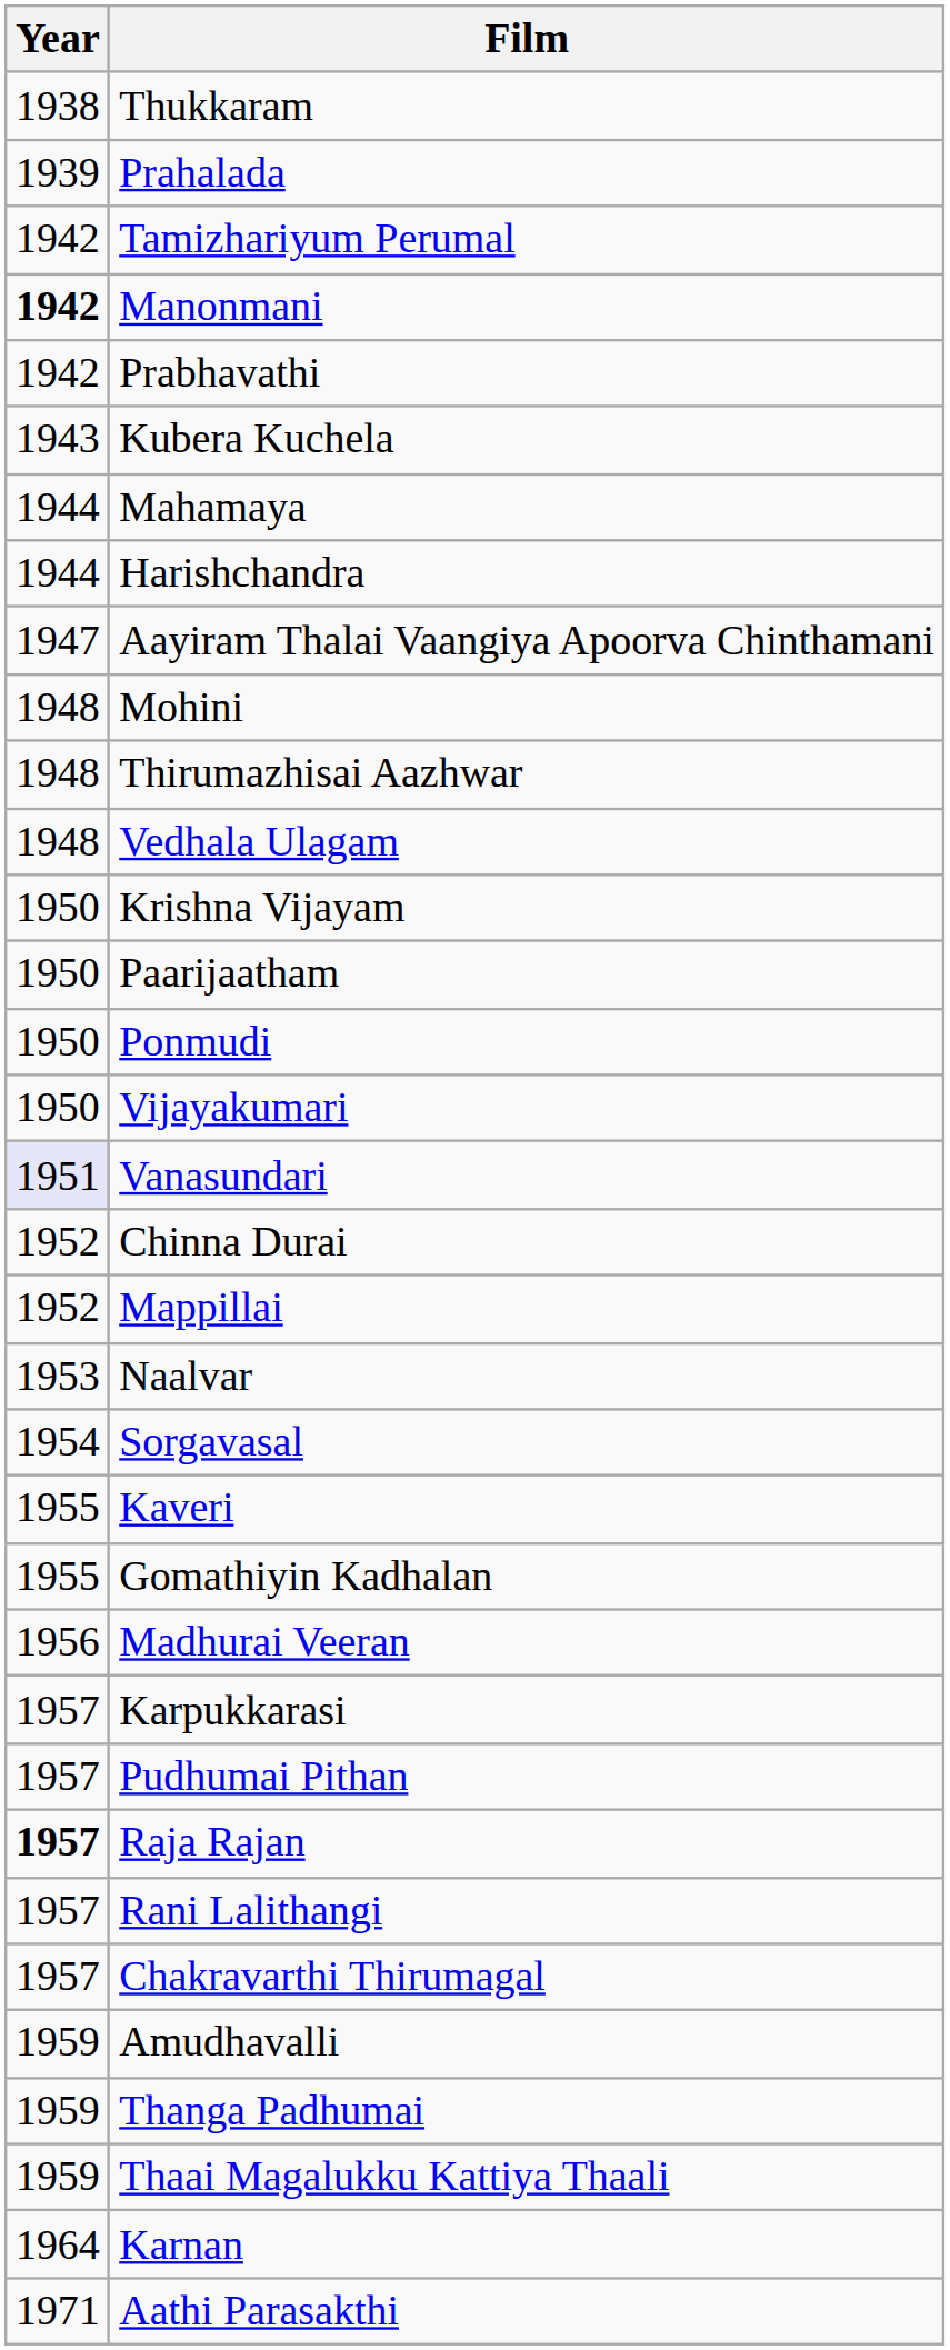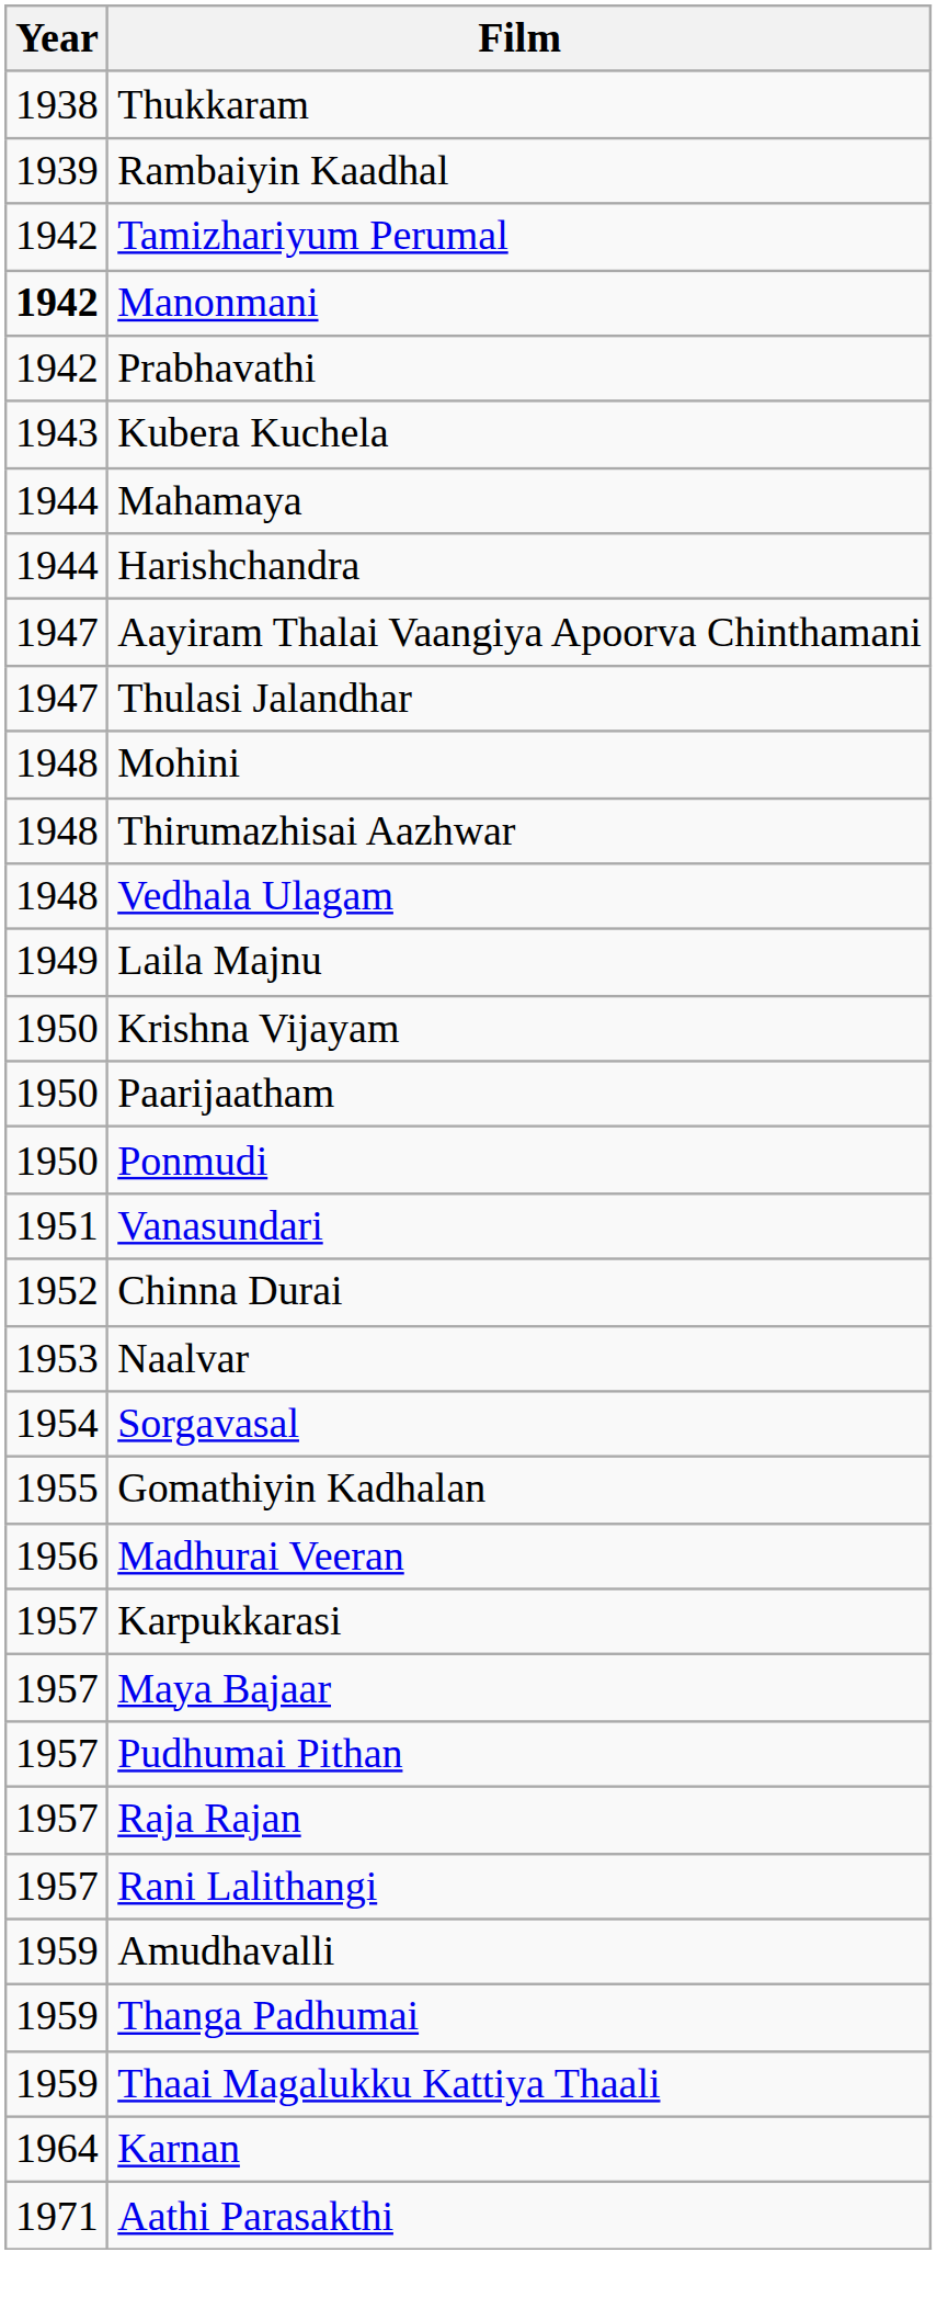+ row: 1939 | Rambaiyin Kaadhal
- row: 1939 | Prahalada
+ row: 1947 | Thulasi Jalandhar
+ row: 1949 | Laila Majnu
- row: 1950 | Vijayakumari
Vanasundari | Year: lavender background -> no background
- row: 1952 | Mappillai
- row: 1955 | Kaveri
+ row: 1957 | Maya Bajaar
Raja Rajan | Year: bold -> normal
- row: 1957 | Chakravarthi Thirumagal
